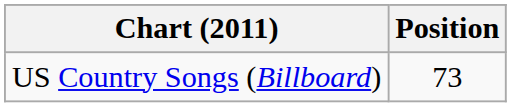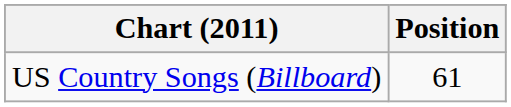US Country Songs (Billboard) | Position: 73 -> 61
